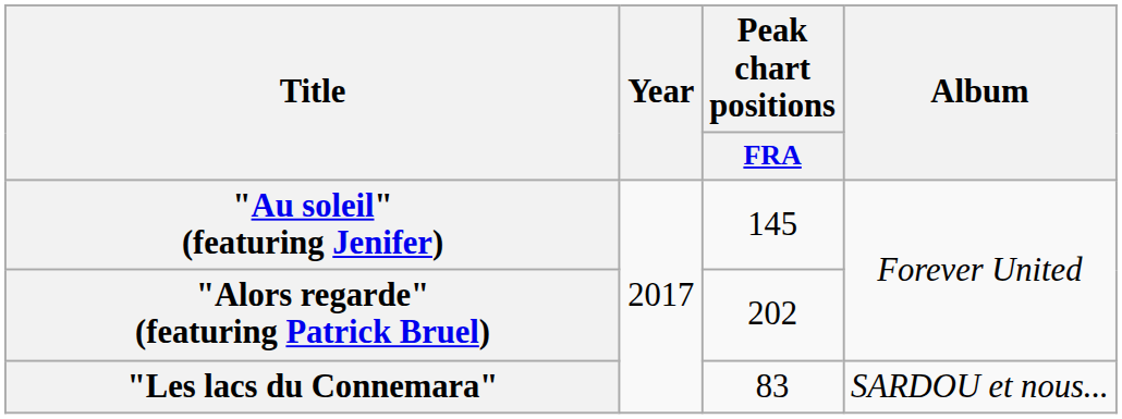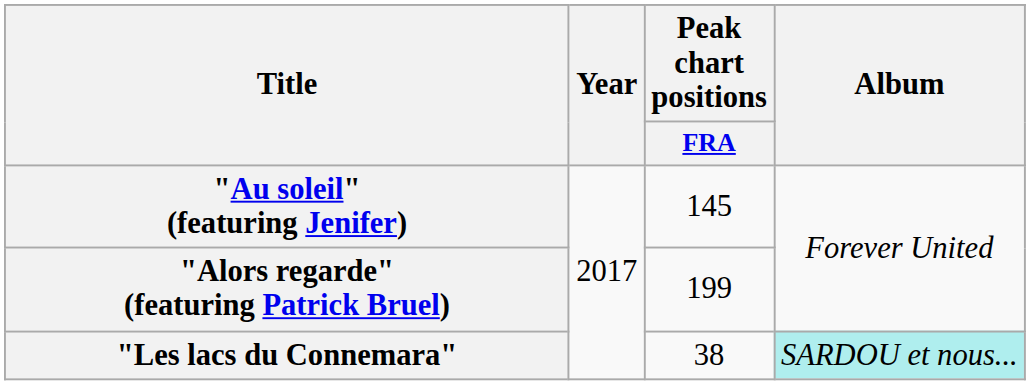"Alors regarde" (featuring Patrick Bruel) | Peak chart positions / FRA: 202 -> 199
"Les lacs du Connemara" | Peak chart positions / FRA: 83 -> 38
"Les lacs du Connemara" | Album: no background -> paleturquoise background
